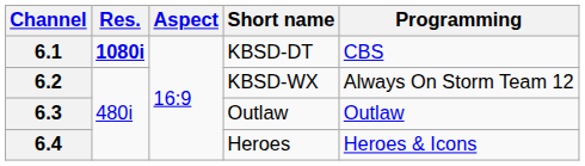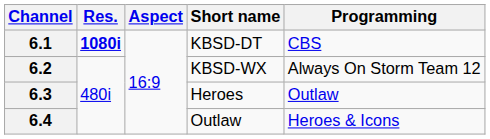6.3 | Short name: Outlaw -> Heroes
6.4 | Short name: Heroes -> Outlaw
